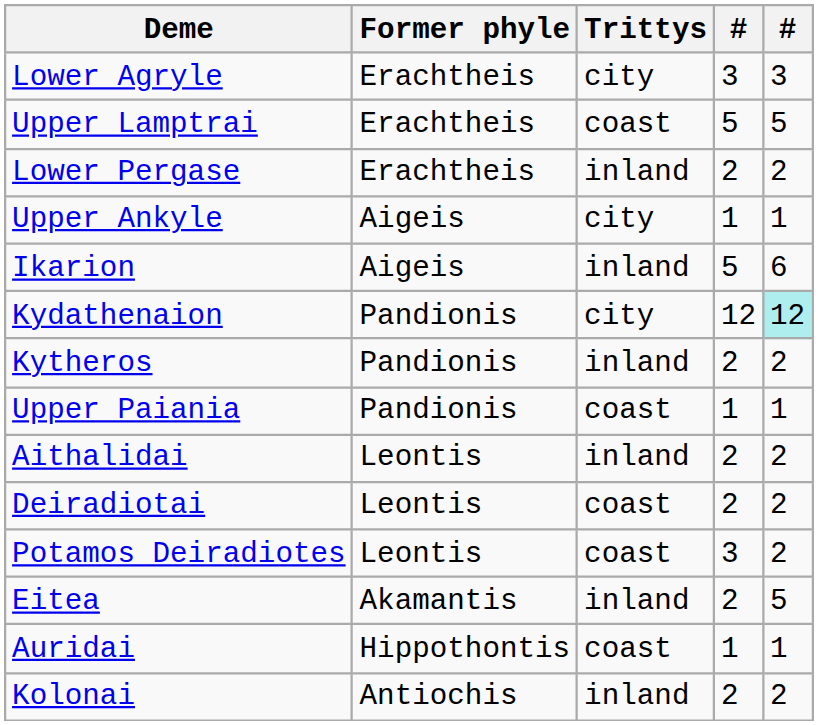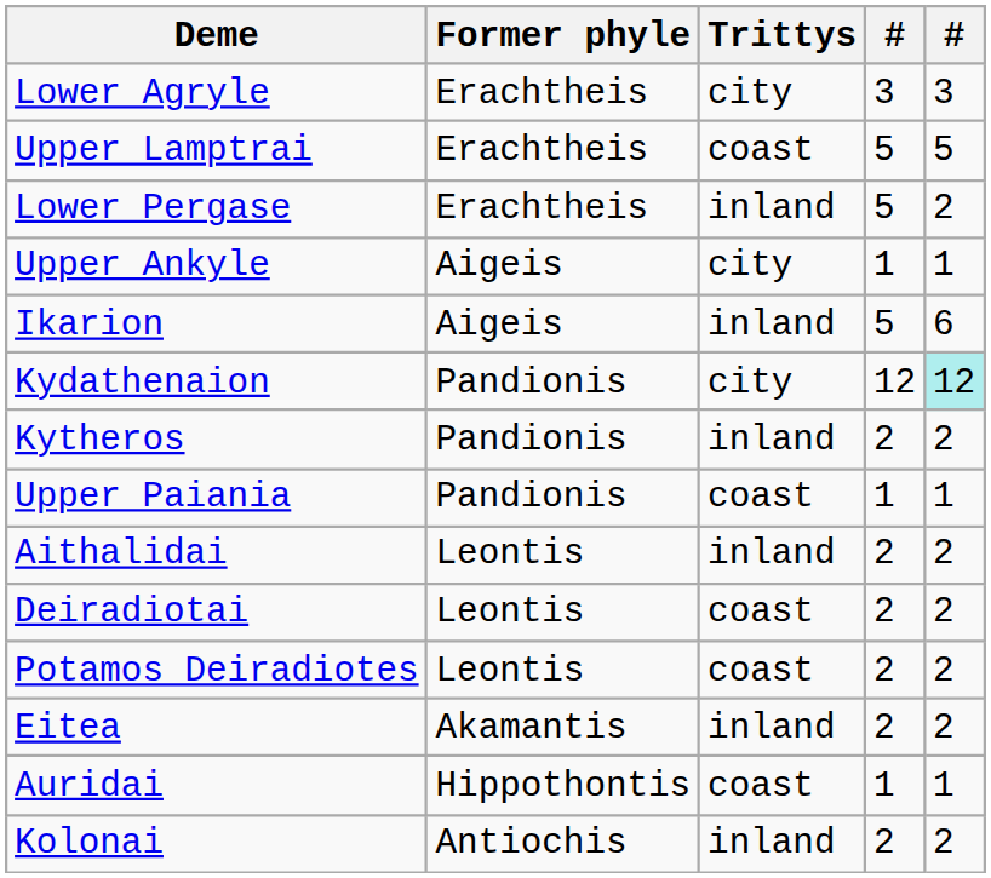Lower Pergase | column 4: 2 -> 5
Potamos Deiradiotes | column 4: 3 -> 2
Eitea | column 5: 5 -> 2
